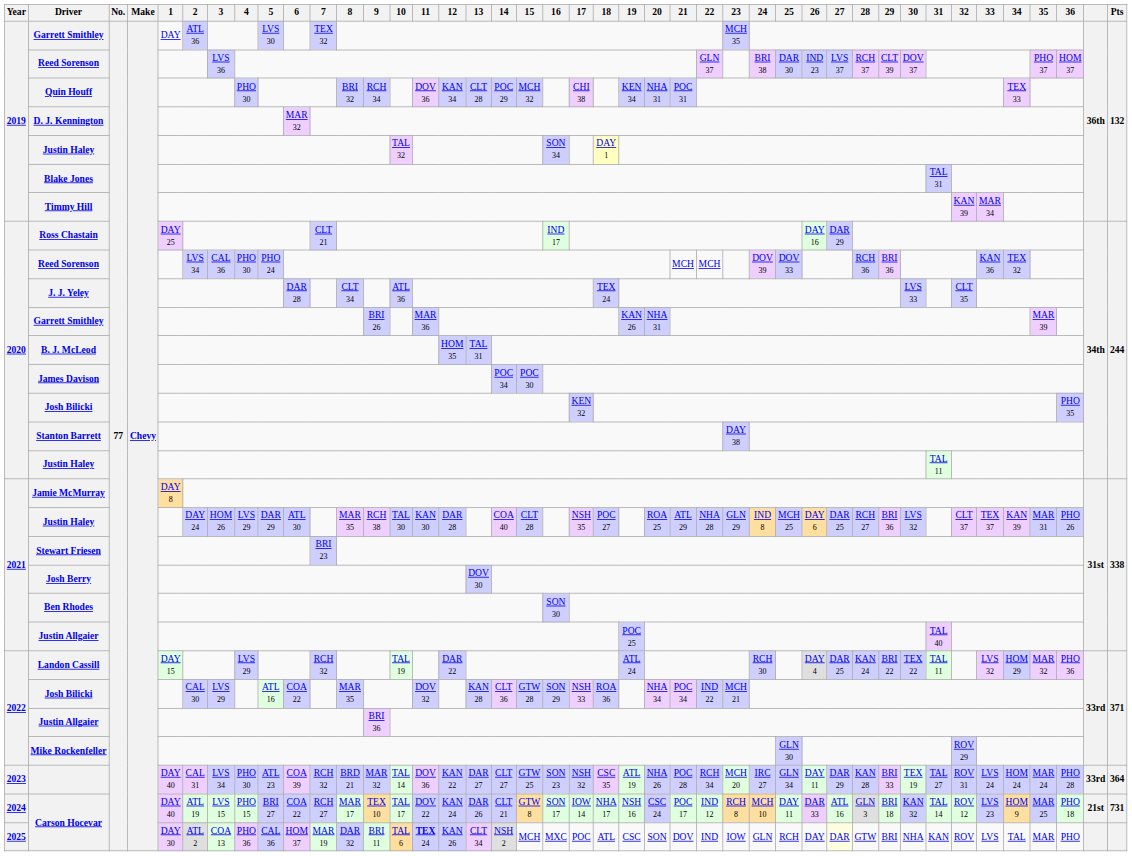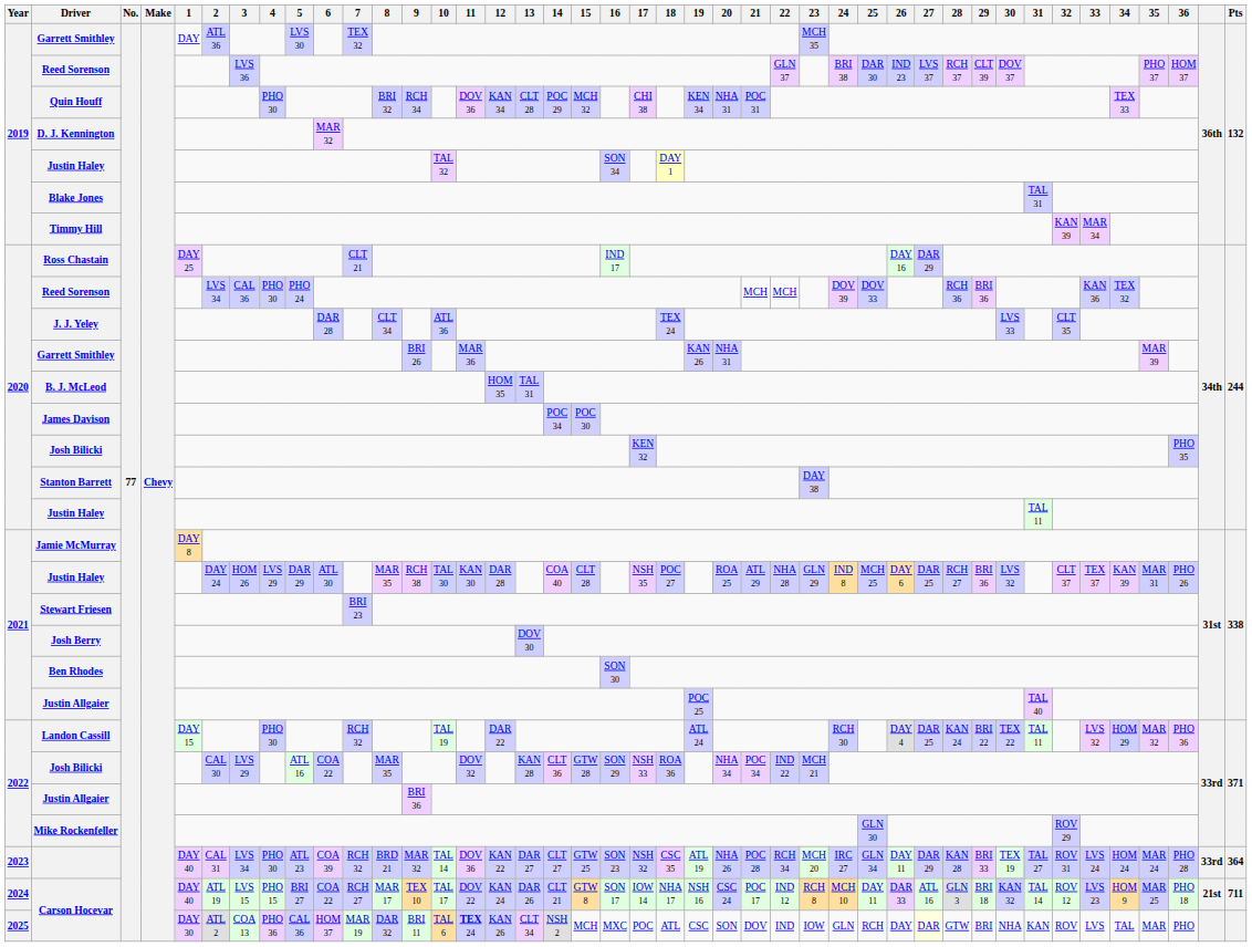Landon Cassill | 4: LVS 29 -> PHO 30
2024 / Carson Hocevar | Pts: 731 -> 711
